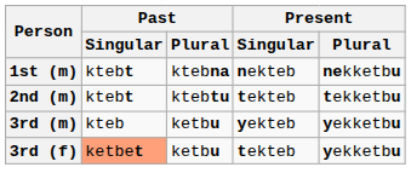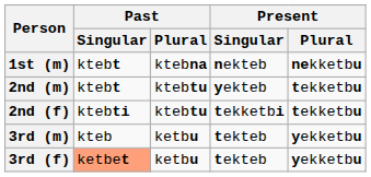2nd (m) | Present / Singular: tekteb -> yekteb
+ row: 2nd (f) | ktebti | ktebtu | tekketbi | tekketbu
3rd (m) | Present / Singular: yekteb -> tekteb
